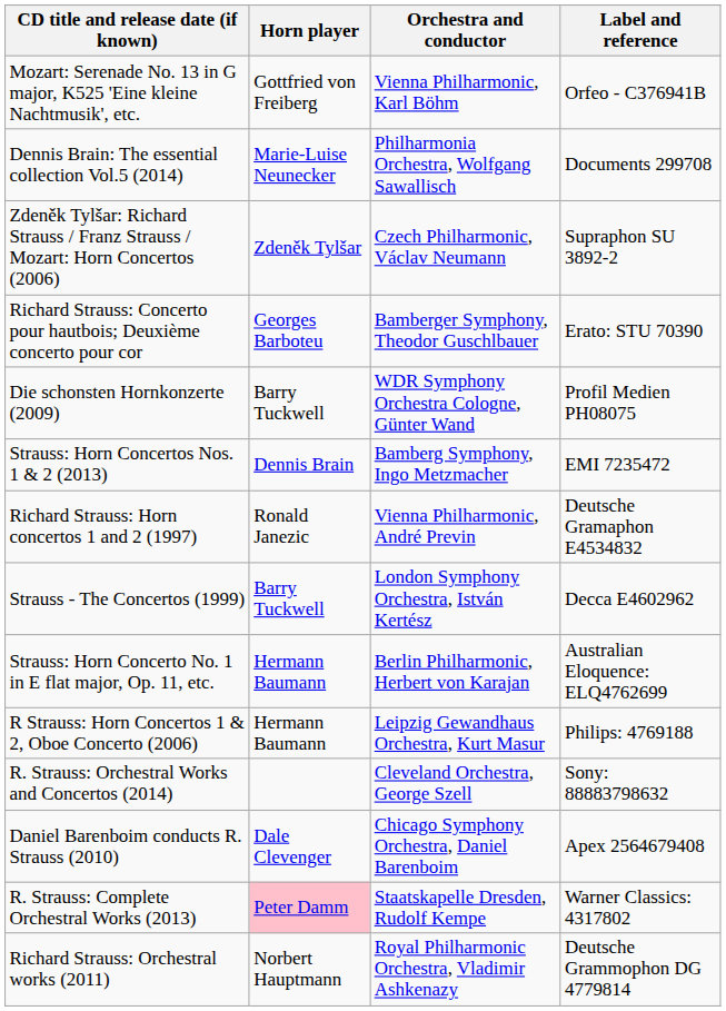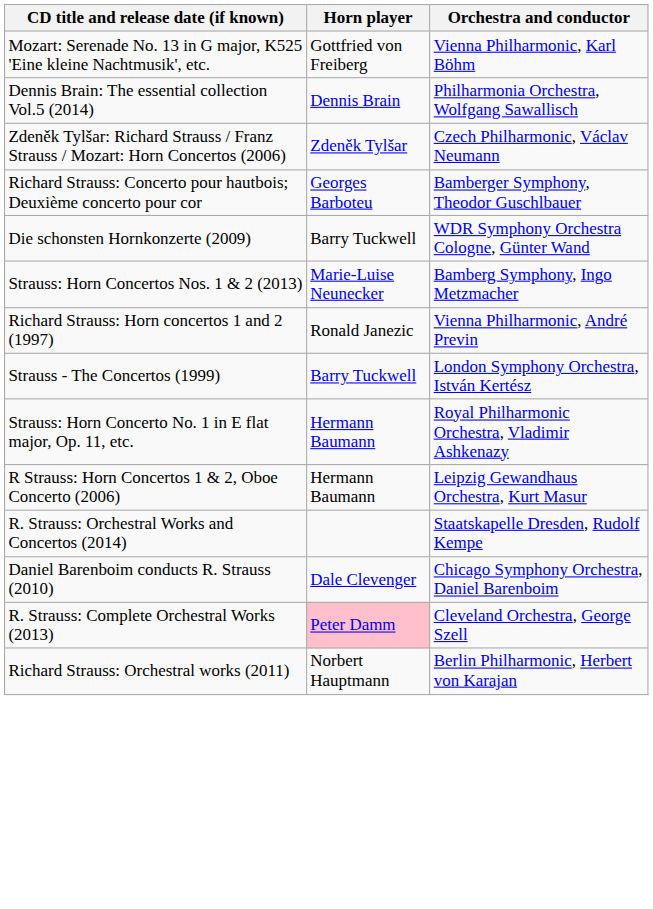- column: Label and reference | Orfeo - C376941B | Documents 299708 | Supraphon SU 3892-2 | Erato: STU 70390 | Profil Medien PH08075 | EMI 7235472 | Deutsche Gramaphon E4534832 | Decca E4602962 | Australian Eloquence: ELQ4762699 | Philips: 4769188 | Sony: 88883798632 | Apex 2564679408 | Warner Classics: 4317802 | Deutsche Grammophon DG 4779814
Dennis Brain: The essential collection Vol.5 (2014) | Horn player: Marie-Luise Neunecker -> Dennis Brain
Strauss: Horn Concertos Nos. 1 & 2 (2013) | Horn player: Dennis Brain -> Marie-Luise Neunecker
Strauss: Horn Concerto No. 1 in E flat major, Op. 11, etc. | Orchestra and conductor: Berlin Philharmonic, Herbert von Karajan -> Royal Philharmonic Orchestra, Vladimir Ashkenazy
R. Strauss: Orchestral Works and Concertos (2014) | Orchestra and conductor: Cleveland Orchestra, George Szell -> Staatskapelle Dresden, Rudolf Kempe
R. Strauss: Complete Orchestral Works (2013) | Orchestra and conductor: Staatskapelle Dresden, Rudolf Kempe -> Cleveland Orchestra, George Szell
Richard Strauss: Orchestral works (2011) | Orchestra and conductor: Royal Philharmonic Orchestra, Vladimir Ashkenazy -> Berlin Philharmonic, Herbert von Karajan
